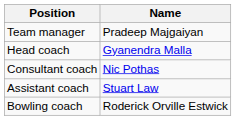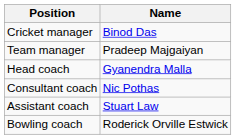+ row: Cricket manager | Binod Das
